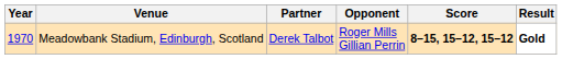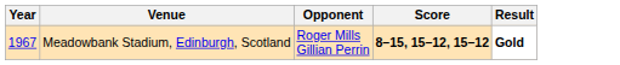- column: Partner | Derek Talbot
Meadowbank Stadium, Edinburgh, Scotland | Year: 1970 -> 1967
